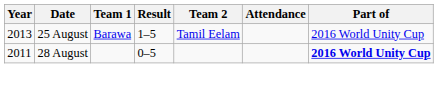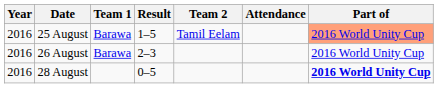25 August | Year: 2013 -> 2016
25 August | Part of: no background -> lightsalmon background
+ row: 2016 | 26 August | Barawa | 2–3 | 2016 World Unity Cup
28 August | Year: 2011 -> 2016
